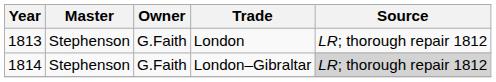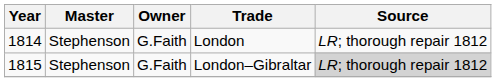London | Year: 1813 -> 1814
London–Gibraltar | Year: 1814 -> 1815
